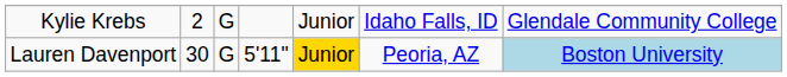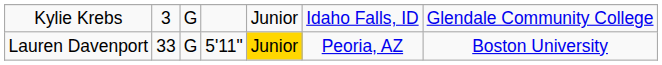Kylie Krebs | column 2: 2 -> 3
Lauren Davenport | column 2: 30 -> 33
Lauren Davenport | column 7: lightblue background -> no background
